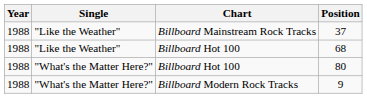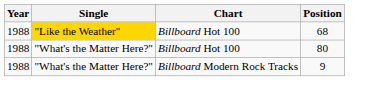- row: 1988 | "Like the Weather" | Billboard Mainstream Rock Tracks | 37
68 | Single: no background -> gold background
